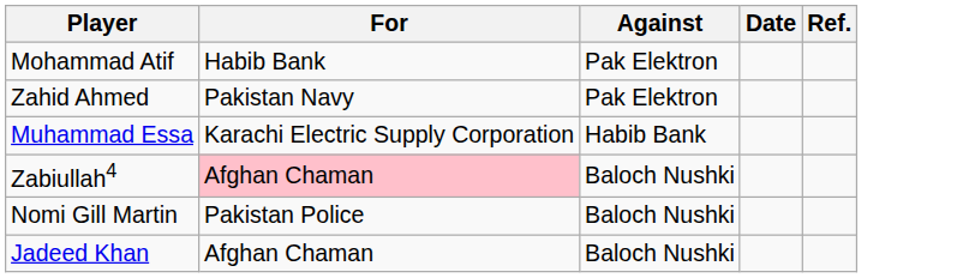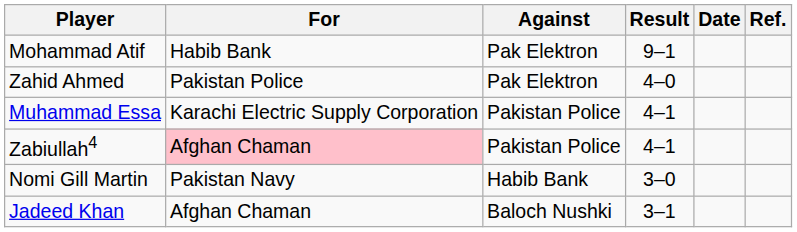+ column: Result | 9–1 | 4–0 | 4–1 | 4–1 | 3–0 | 3–1
Zahid Ahmed | For: Pakistan Navy -> Pakistan Police
Muhammad Essa | Against: Habib Bank -> Pakistan Police
Zabiullah4 | Against: Baloch Nushki -> Pakistan Police
Nomi Gill Martin | For: Pakistan Police -> Pakistan Navy
Nomi Gill Martin | Against: Baloch Nushki -> Habib Bank
